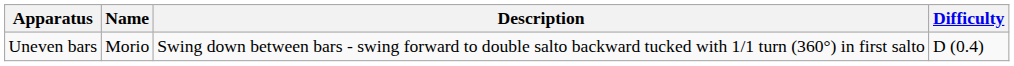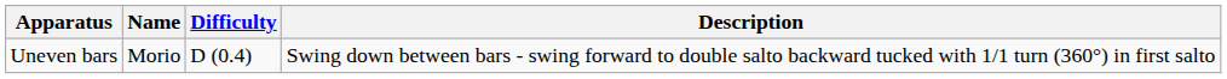columns swapped: Description <-> Difficulty
